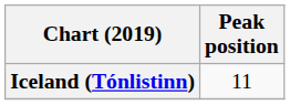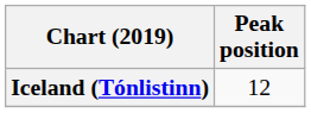Iceland (Tónlistinn) | Peak position: 11 -> 12
